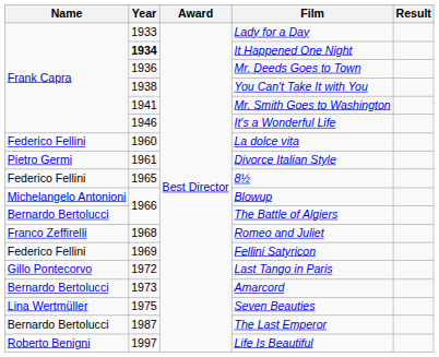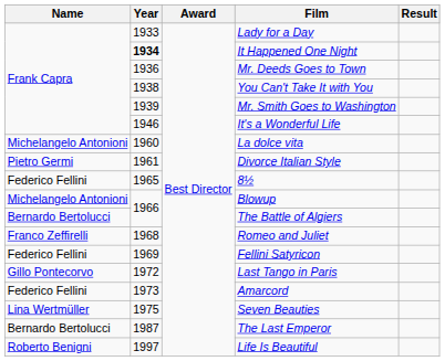Mr. Smith Goes to Washington | Year: 1941 -> 1939
La dolce vita | Name: Federico Fellini -> Michelangelo Antonioni
Amarcord | Name: Bernardo Bertolucci -> Federico Fellini
